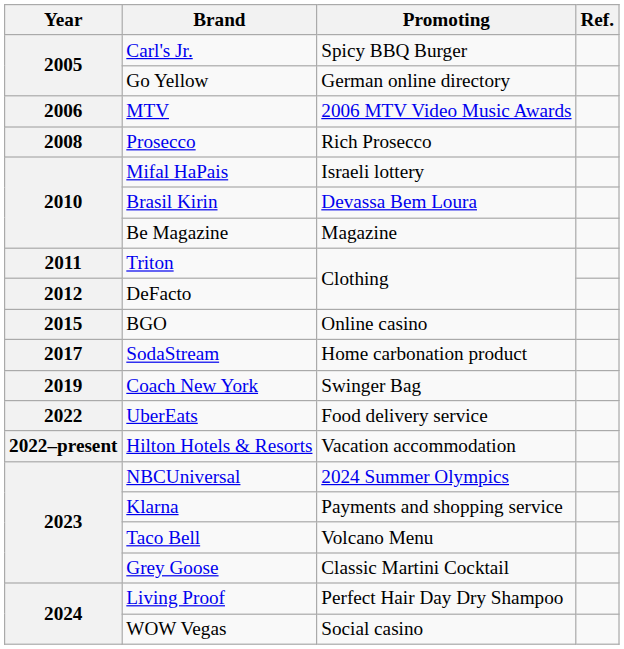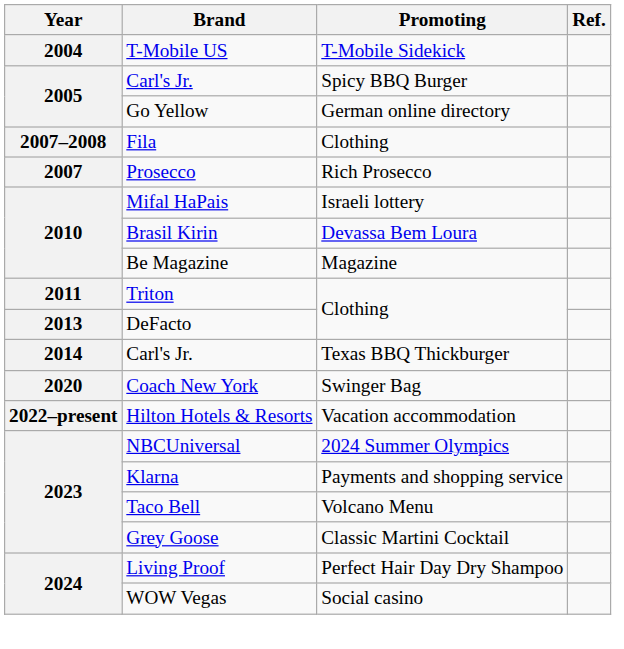+ row: 2004 | T-Mobile US | T-Mobile Sidekick
- row: 2006 | MTV | 2006 MTV Video Music Awards
+ row: 2007–2008 | Fila | Clothing
Prosecco | Year: 2008 -> 2007
DeFacto | Year: 2012 -> 2013
+ row: 2014 | Carl's Jr. | Texas BBQ Thickburger
- row: 2015 | BGO | Online casino
- row: 2017 | SodaStream | Home carbonation product
Coach New York | Year: 2019 -> 2020
- row: 2022 | UberEats | Food delivery service
